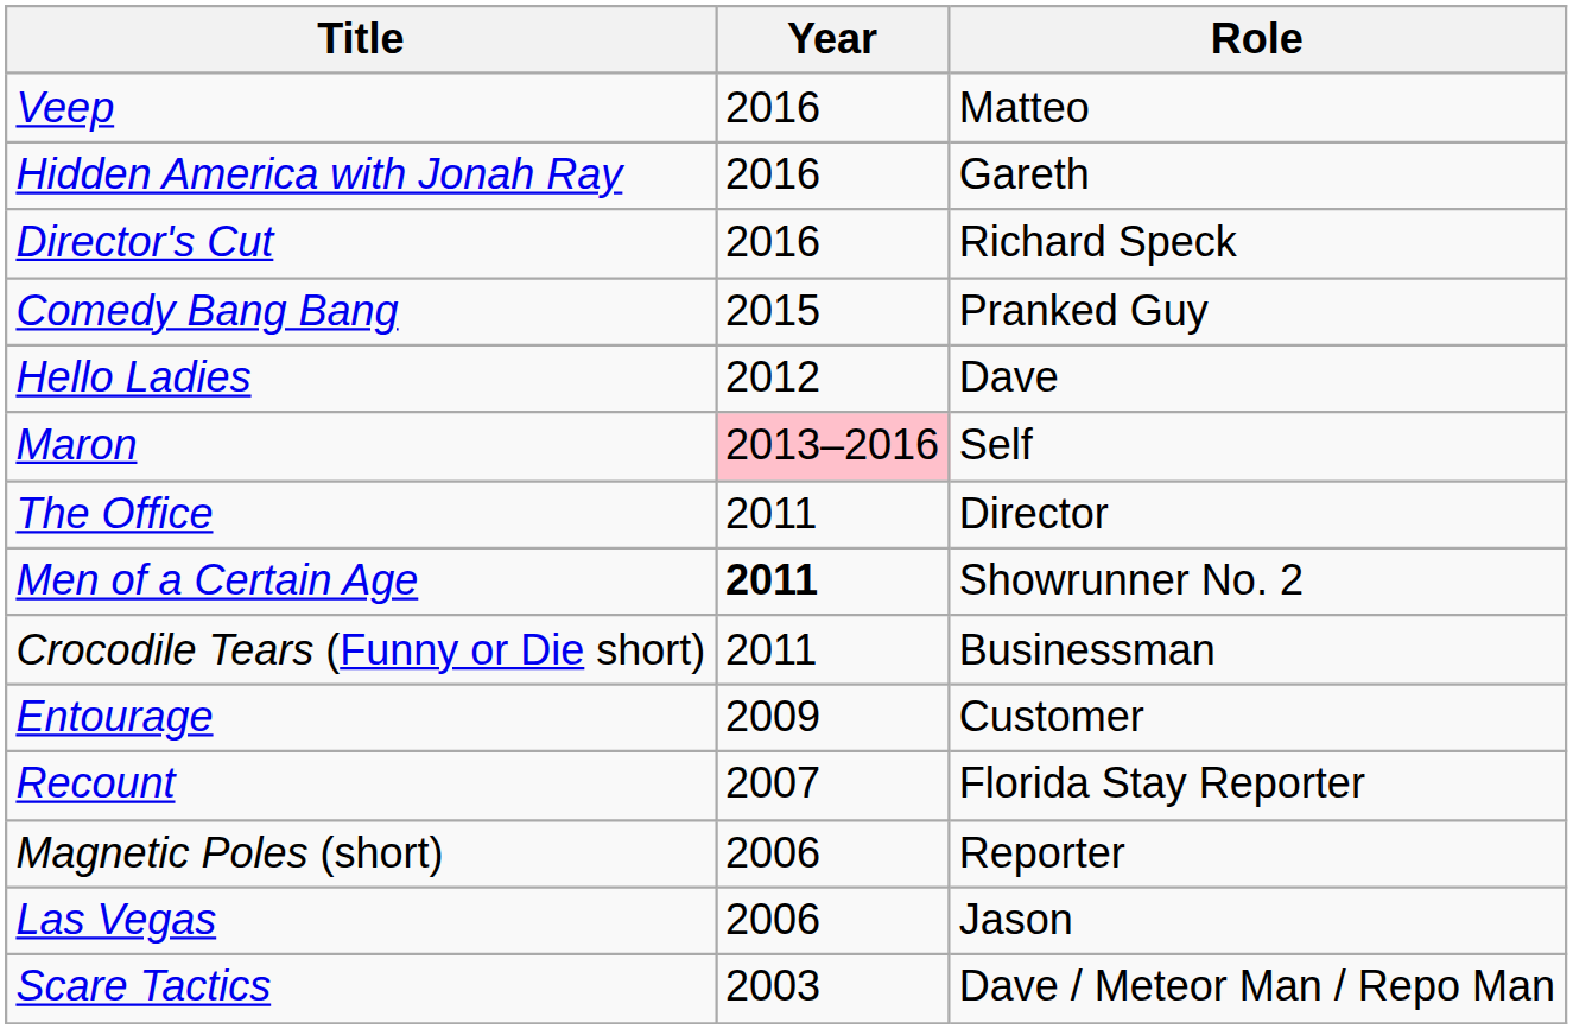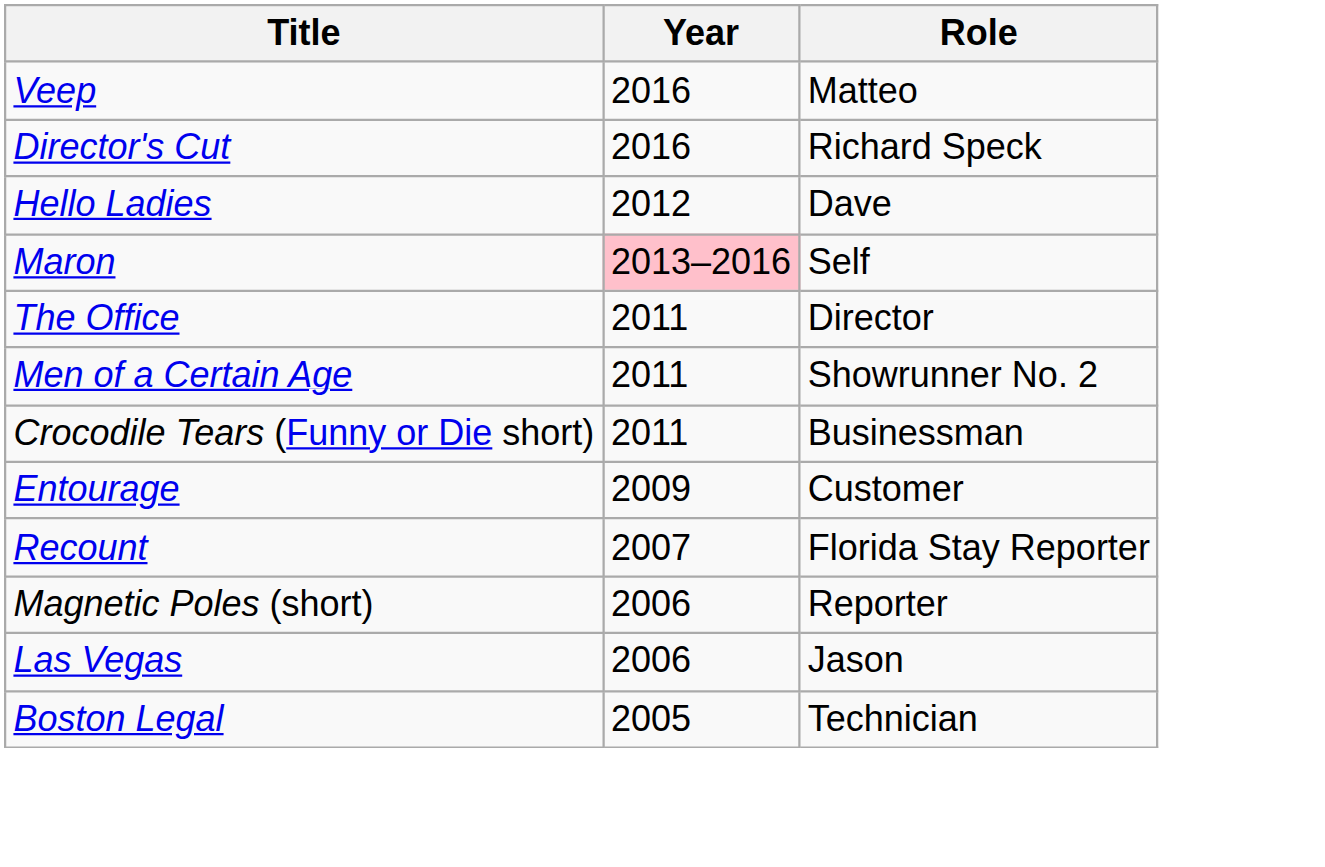- row: Hidden America with Jonah Ray | 2016 | Gareth
- row: Comedy Bang Bang | 2015 | Pranked Guy
Men of a Certain Age | Year: bold -> normal
+ row: Boston Legal | 2005 | Technician
- row: Scare Tactics | 2003 | Dave / Meteor Man / Repo Man
